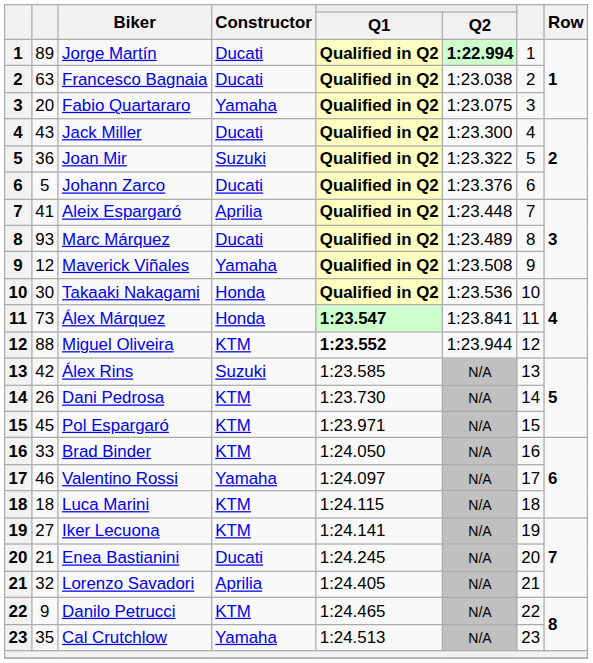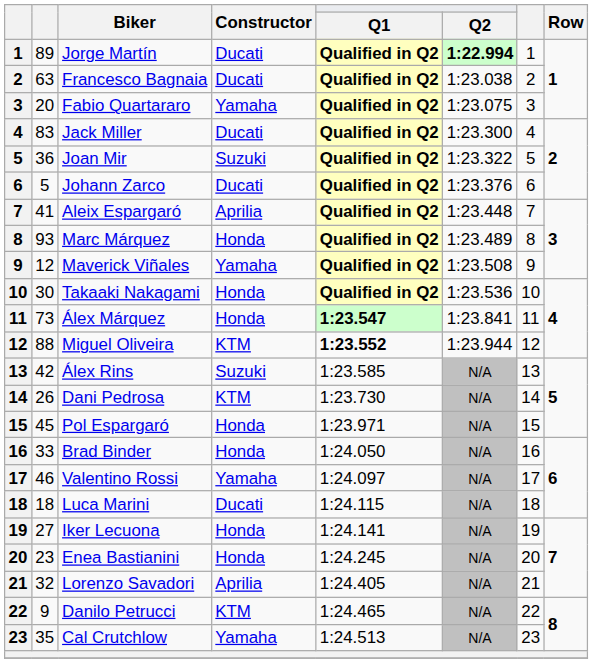Jack Miller | column 2: 43 -> 83
Marc Márquez | Constructor: Ducati -> Honda
Pol Espargaró | Constructor: KTM -> Honda
Brad Binder | Constructor: KTM -> Honda
Luca Marini | Constructor: KTM -> Ducati
Iker Lecuona | Constructor: KTM -> Honda
Enea Bastianini | column 2: 21 -> 23
Enea Bastianini | Constructor: Ducati -> Honda
